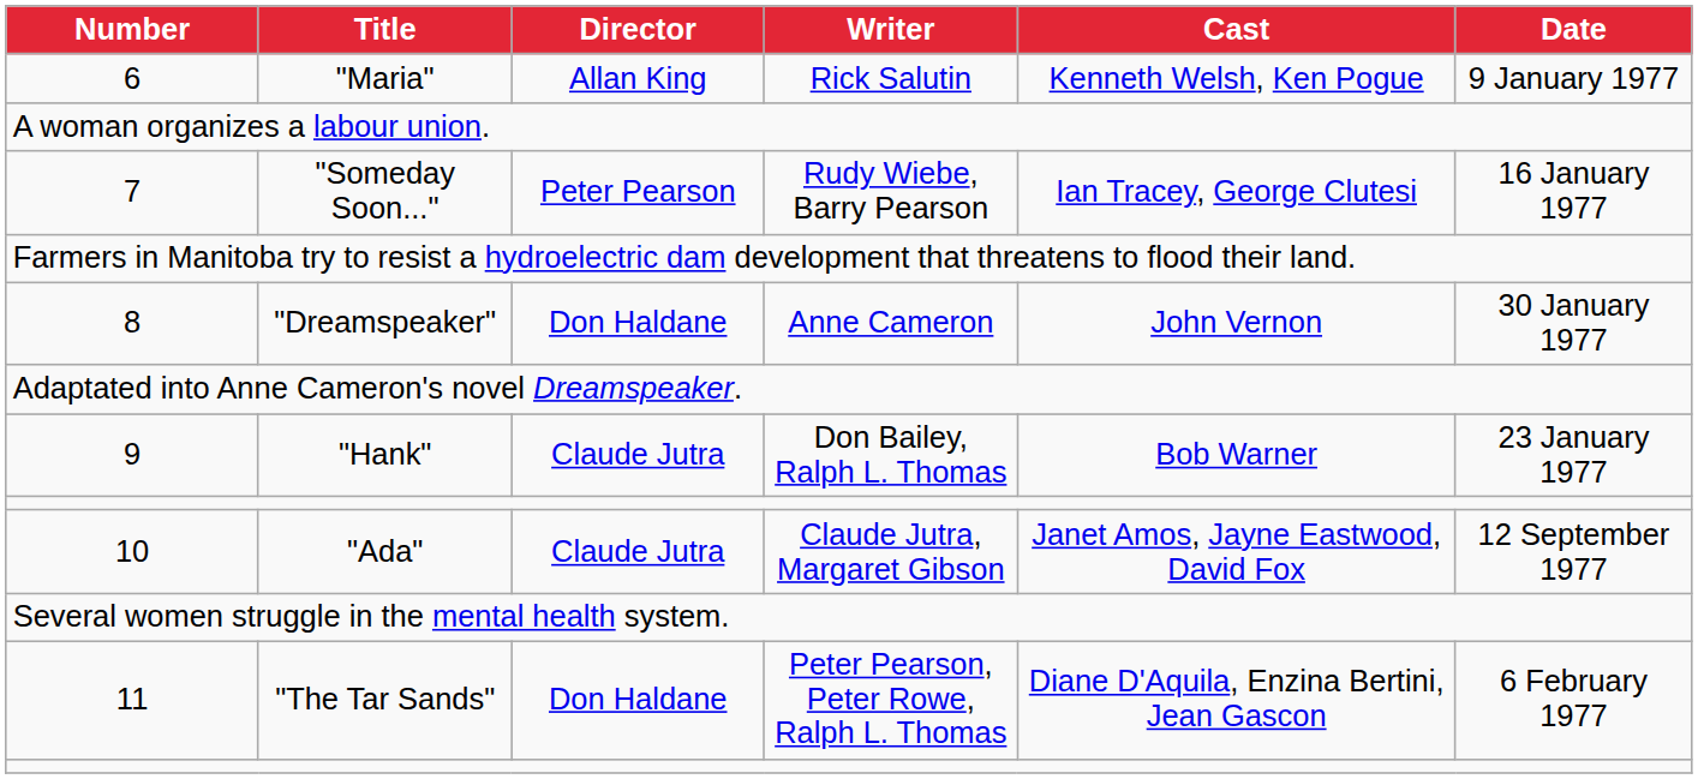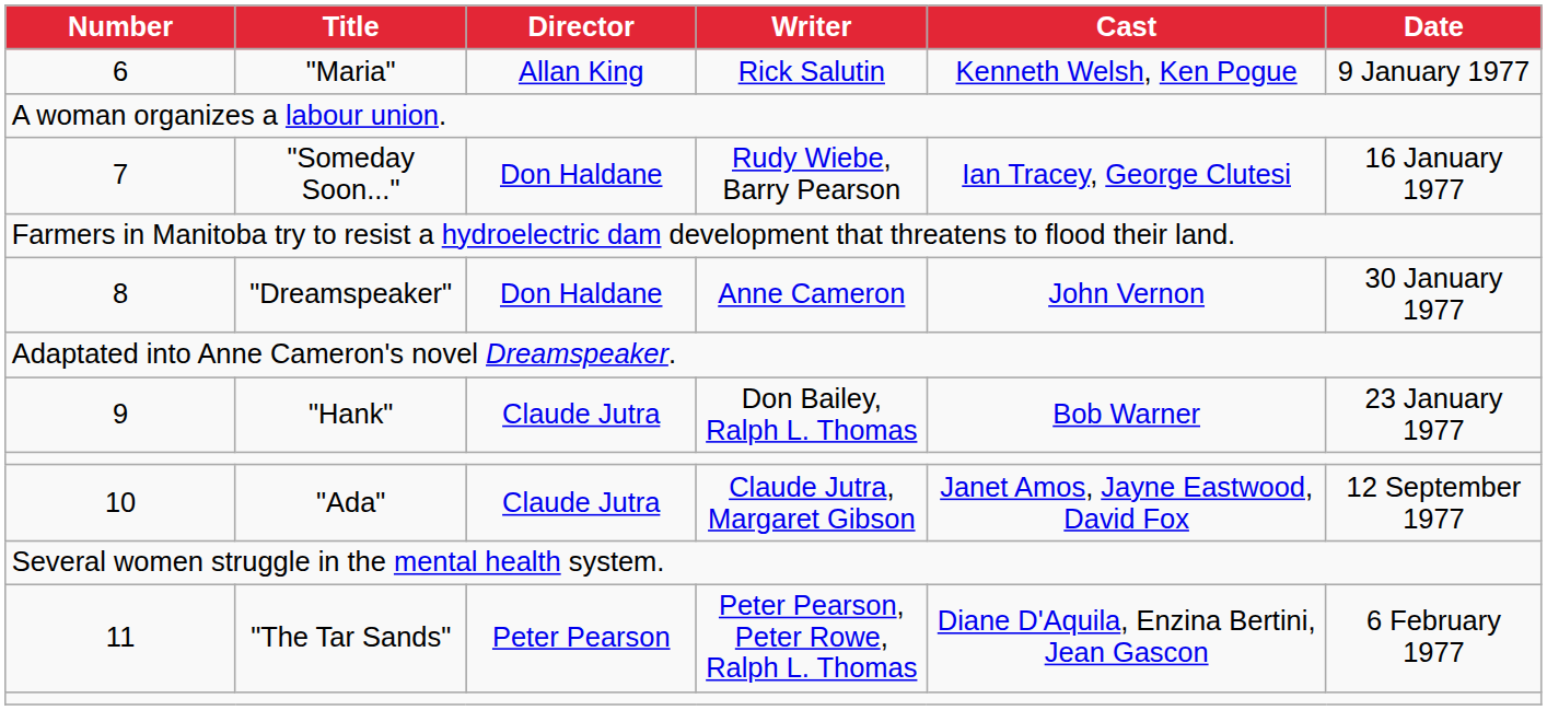"Someday Soon..." | Director: Peter Pearson -> Don Haldane
"The Tar Sands" | Director: Don Haldane -> Peter Pearson
